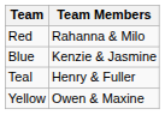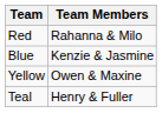rows swapped: Yellow <-> Teal
